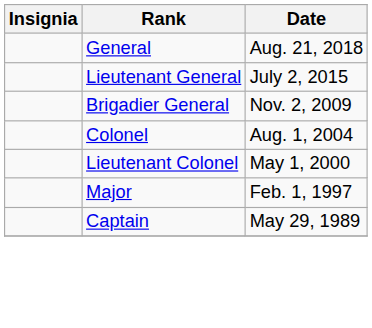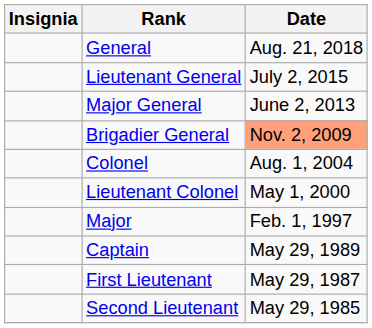+ row: Major General | June 2, 2013
Brigadier General | Date: no background -> lightsalmon background
+ row: First Lieutenant | May 29, 1987
+ row: Second Lieutenant | May 29, 1985
